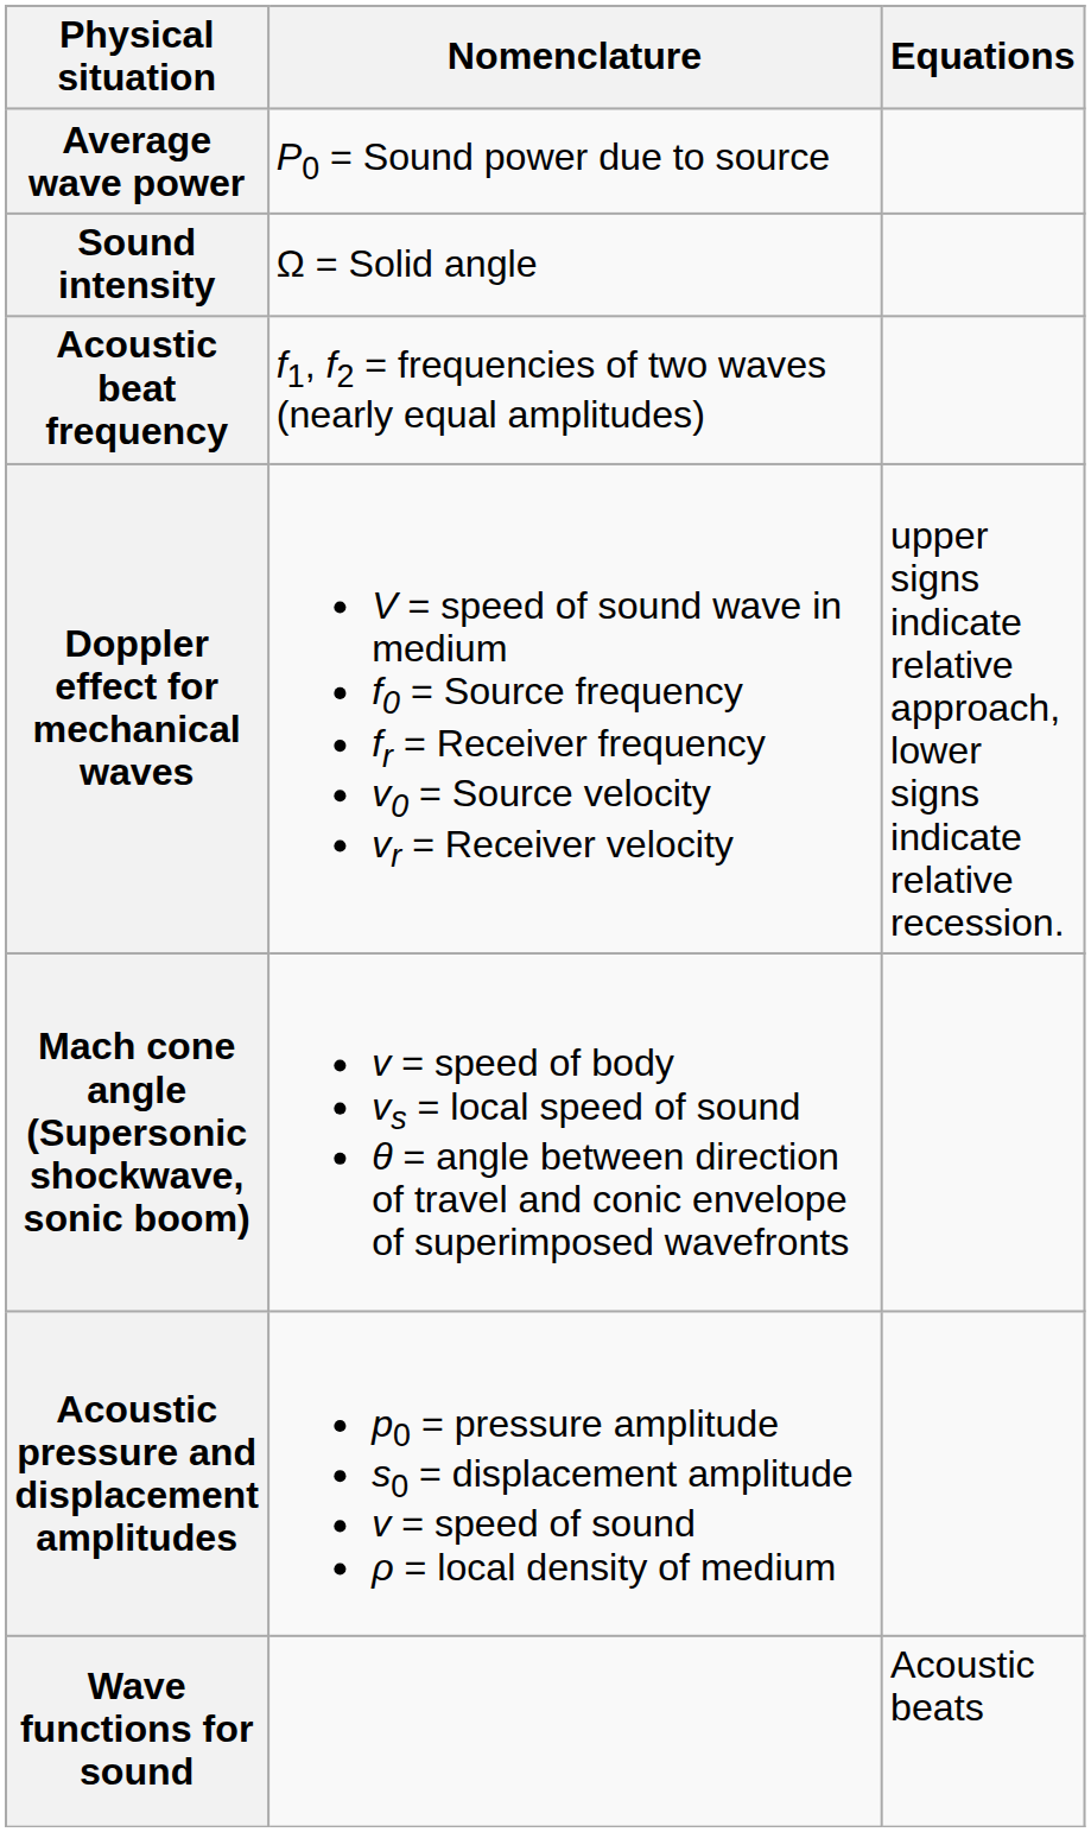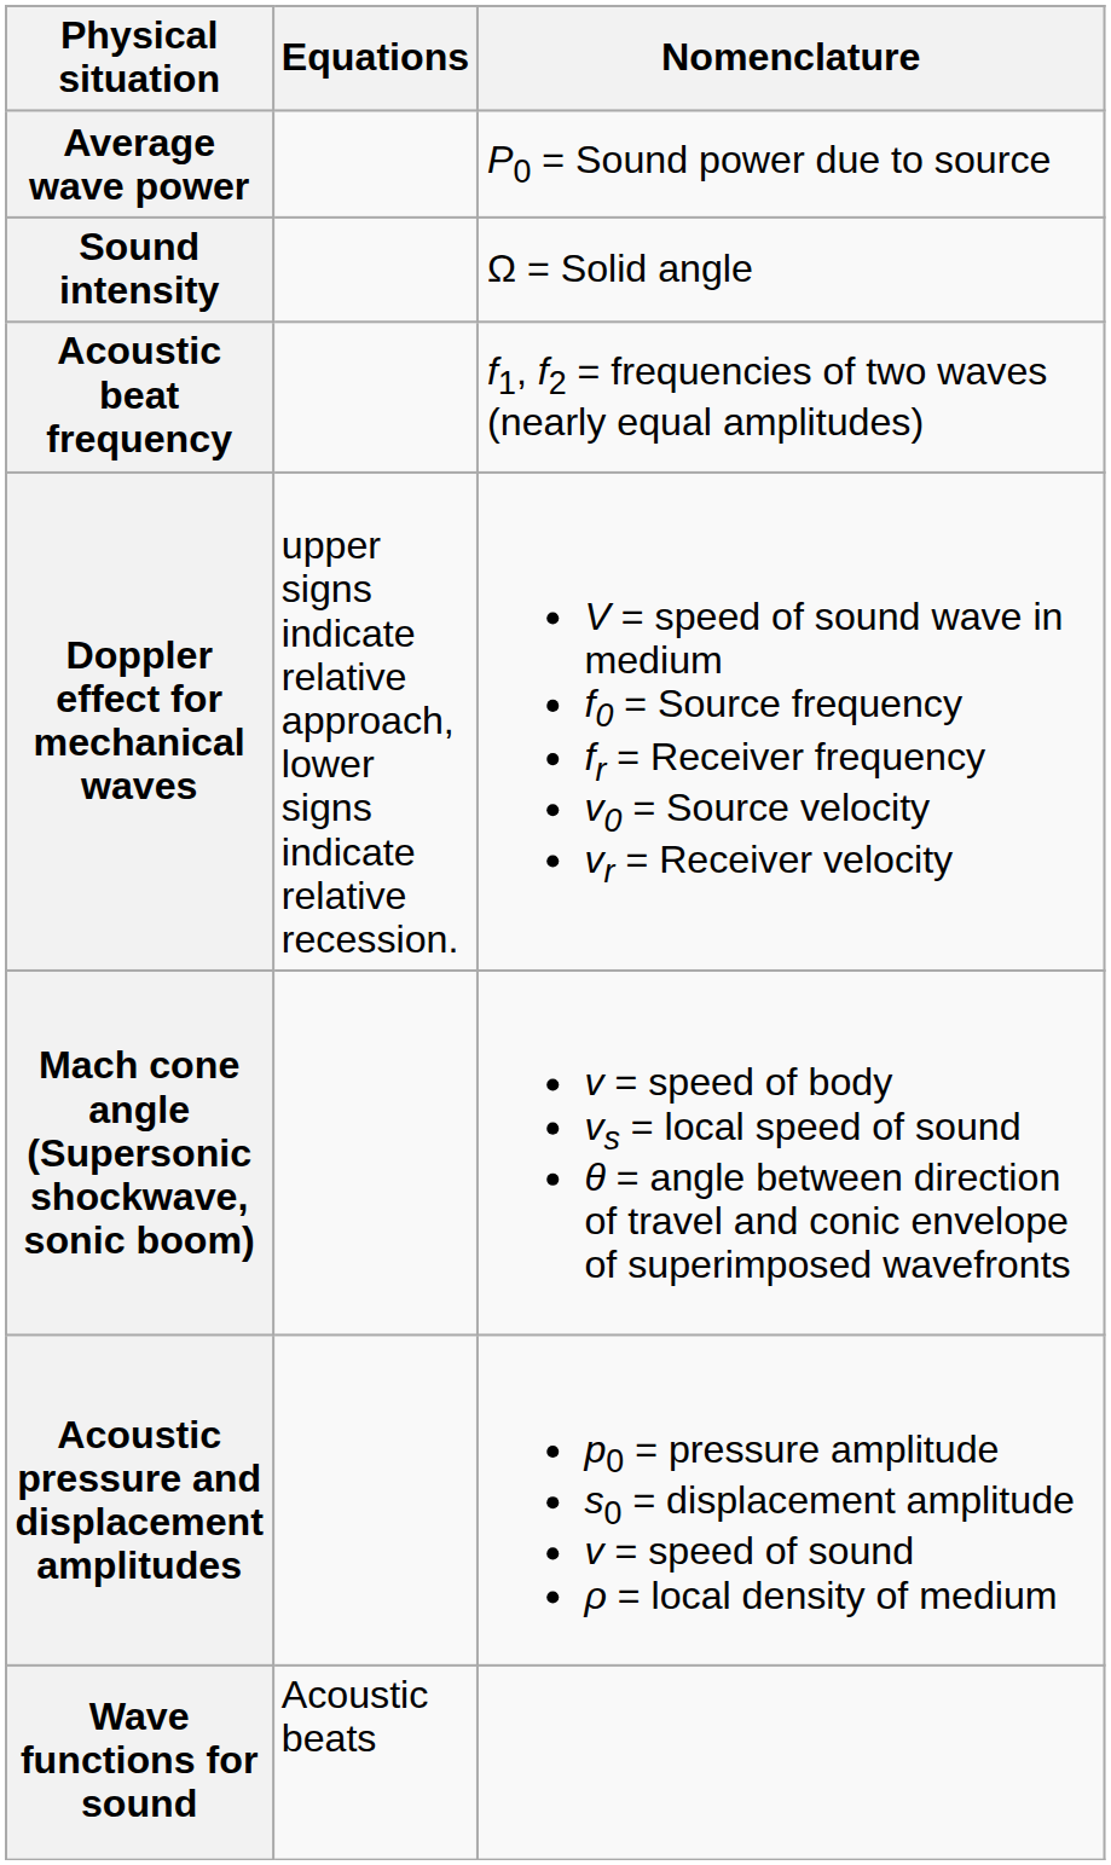columns swapped: Nomenclature <-> Equations
